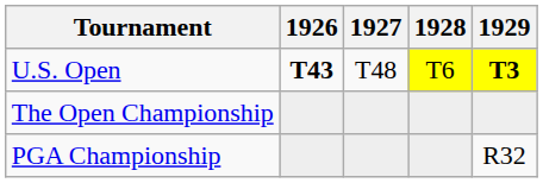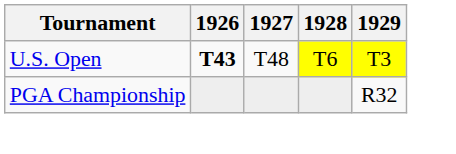U.S. Open | 1929: bold -> normal
- row: The Open Championship
